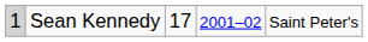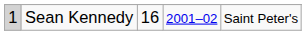Sean Kennedy | column 3: 17 -> 16
